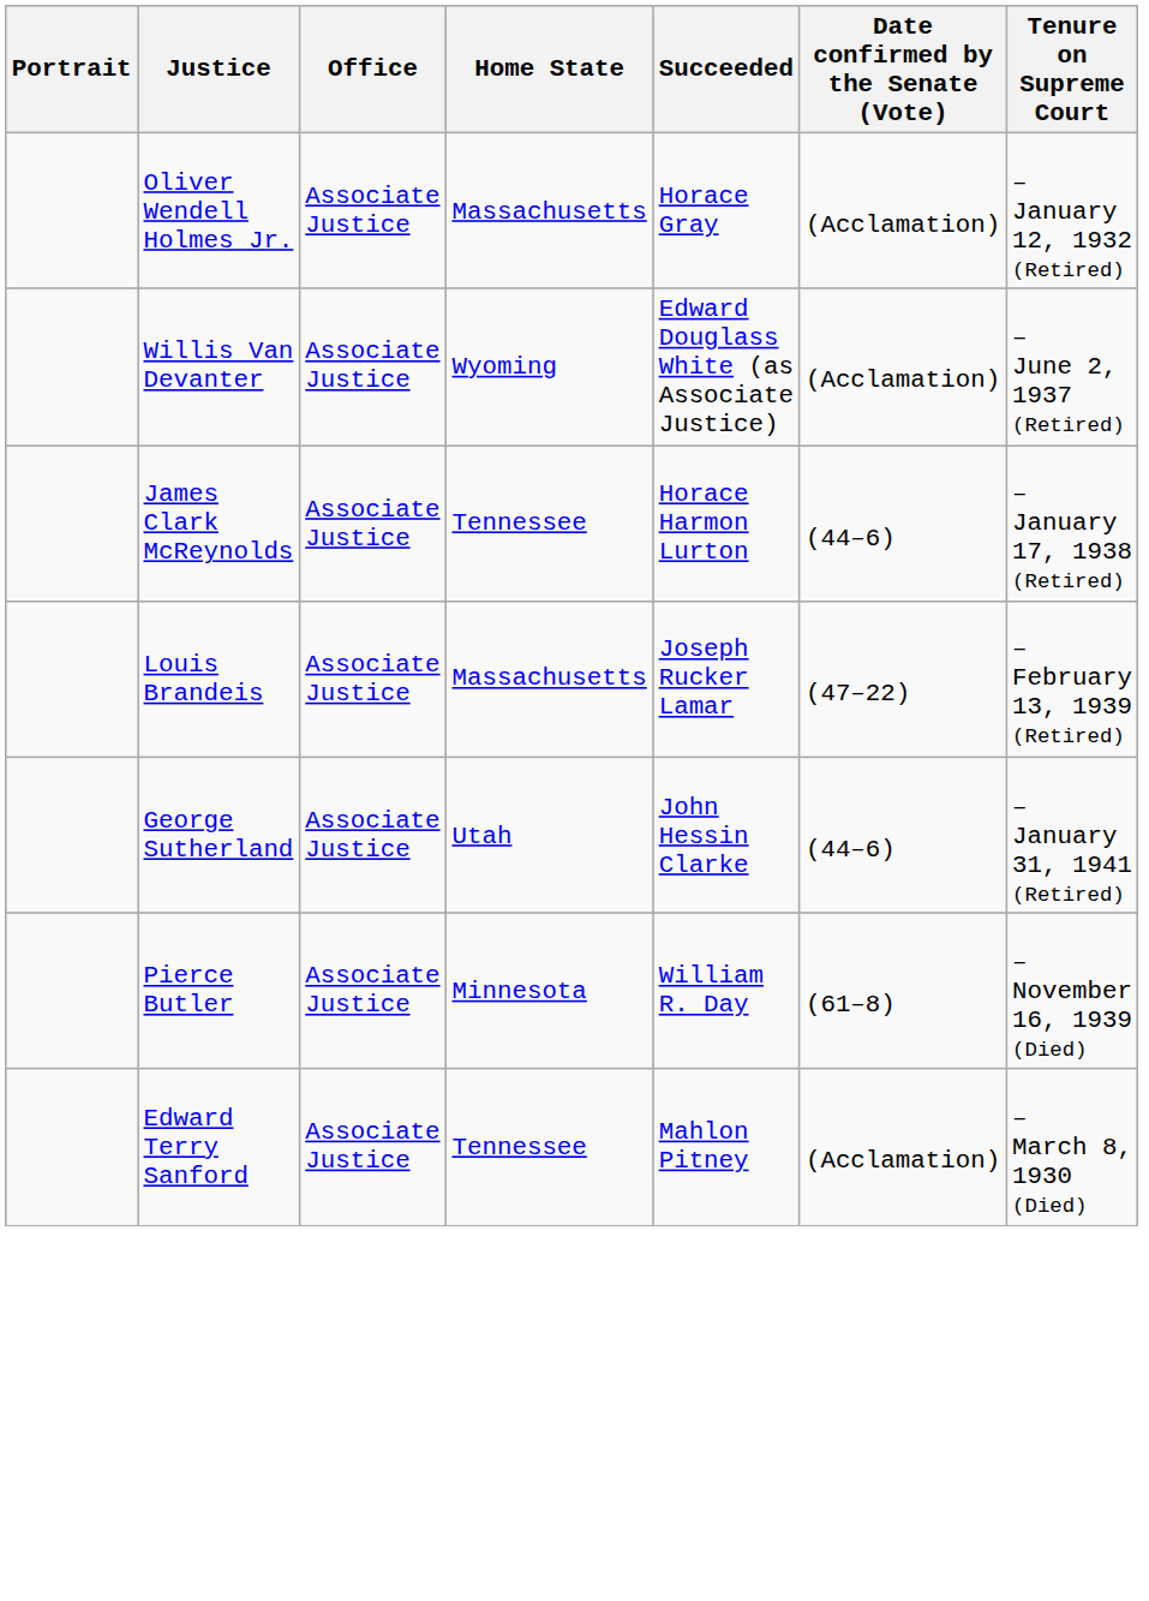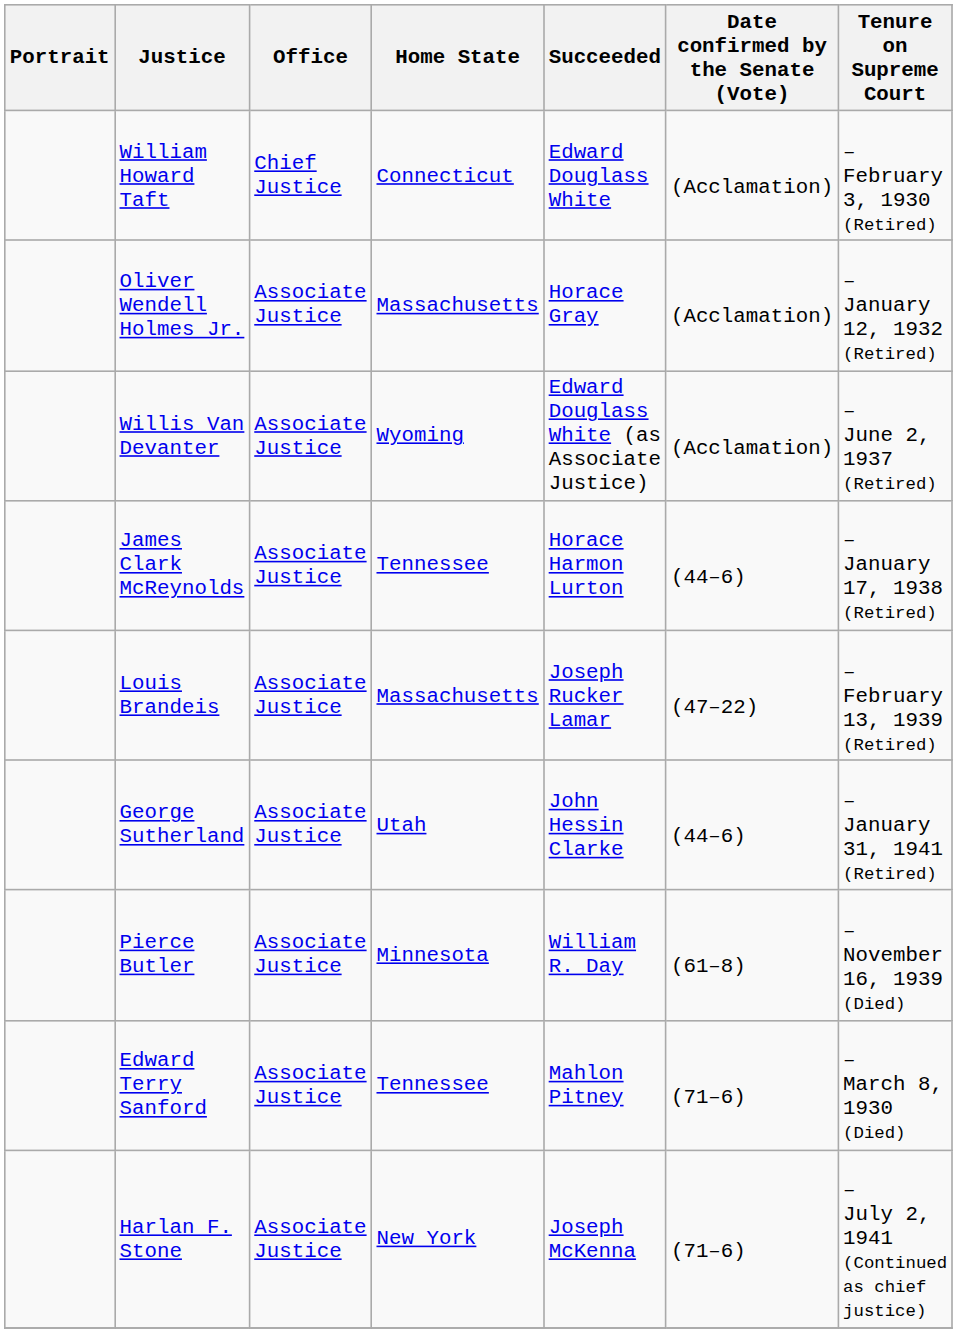+ row: William Howard Taft | Chief Justice | Connecticut | Edward Douglass White | (Acclamation) | – February 3, 1930 (Retired)
Edward Terry Sanford | Date confirmed by the Senate (Vote): (Acclamation) -> (71–6)
+ row: Harlan F. Stone | Associate Justice | New York | Joseph McKenna | (71–6) | – July 2, 1941 (Continued as chief justice)
